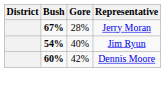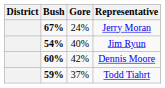Jerry Moran | Gore: 28% -> 24%
+ row: 59% | 37% | Todd Tiahrt
